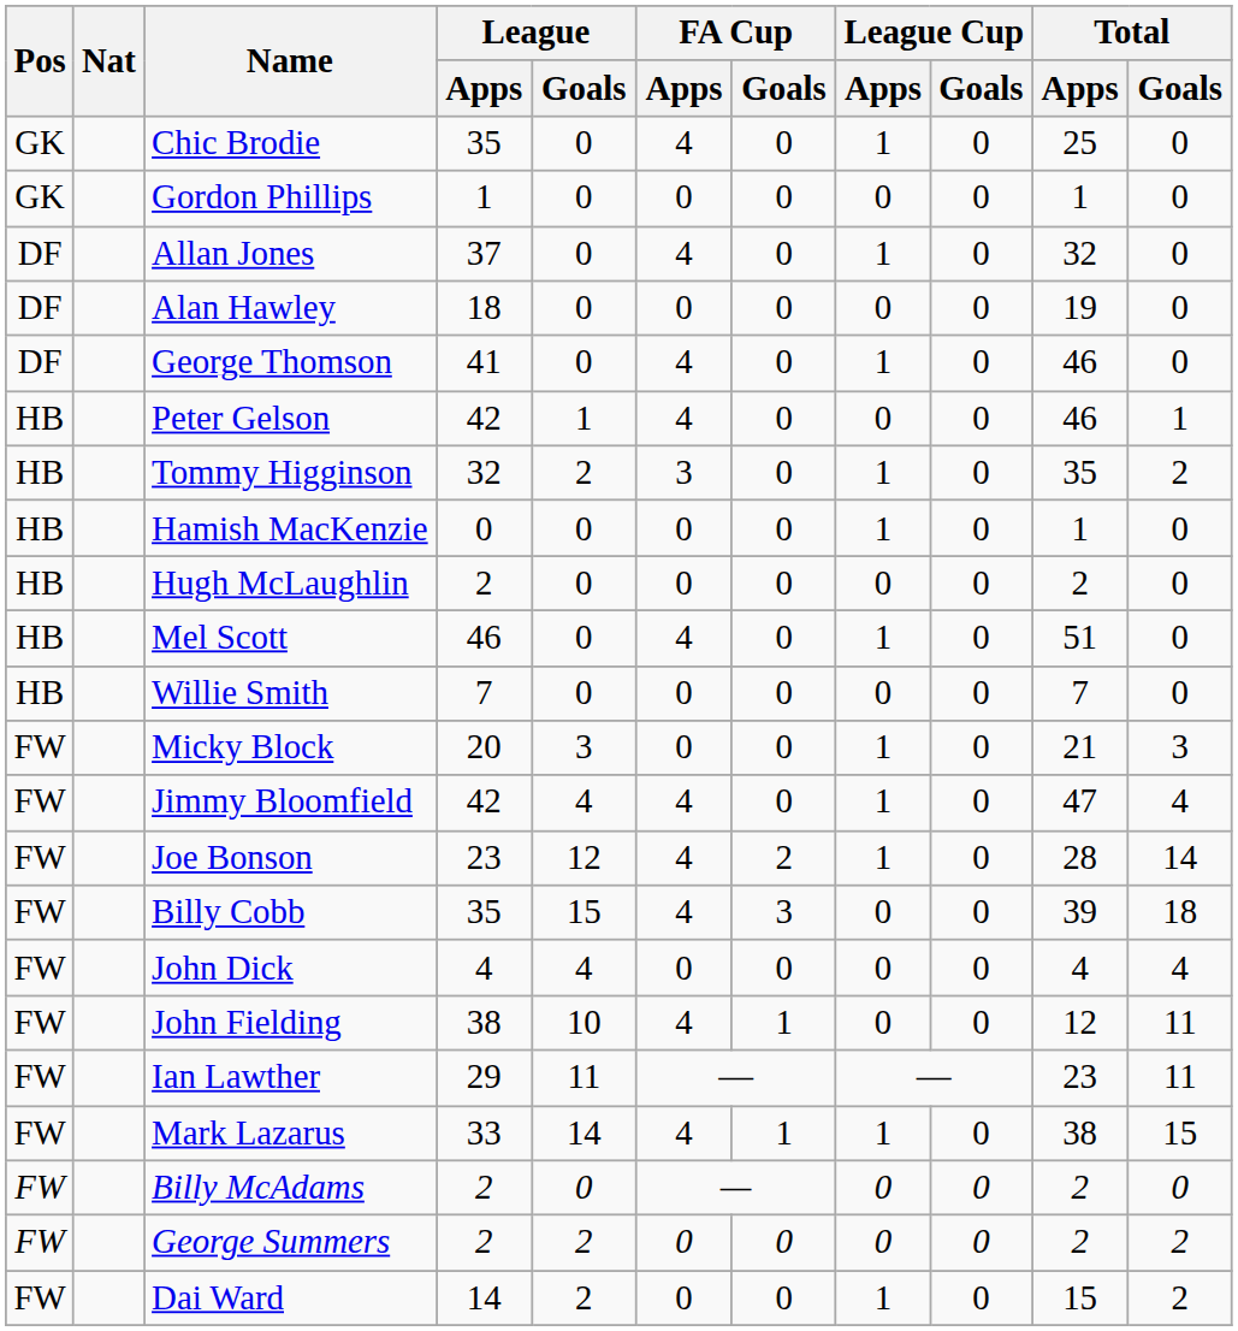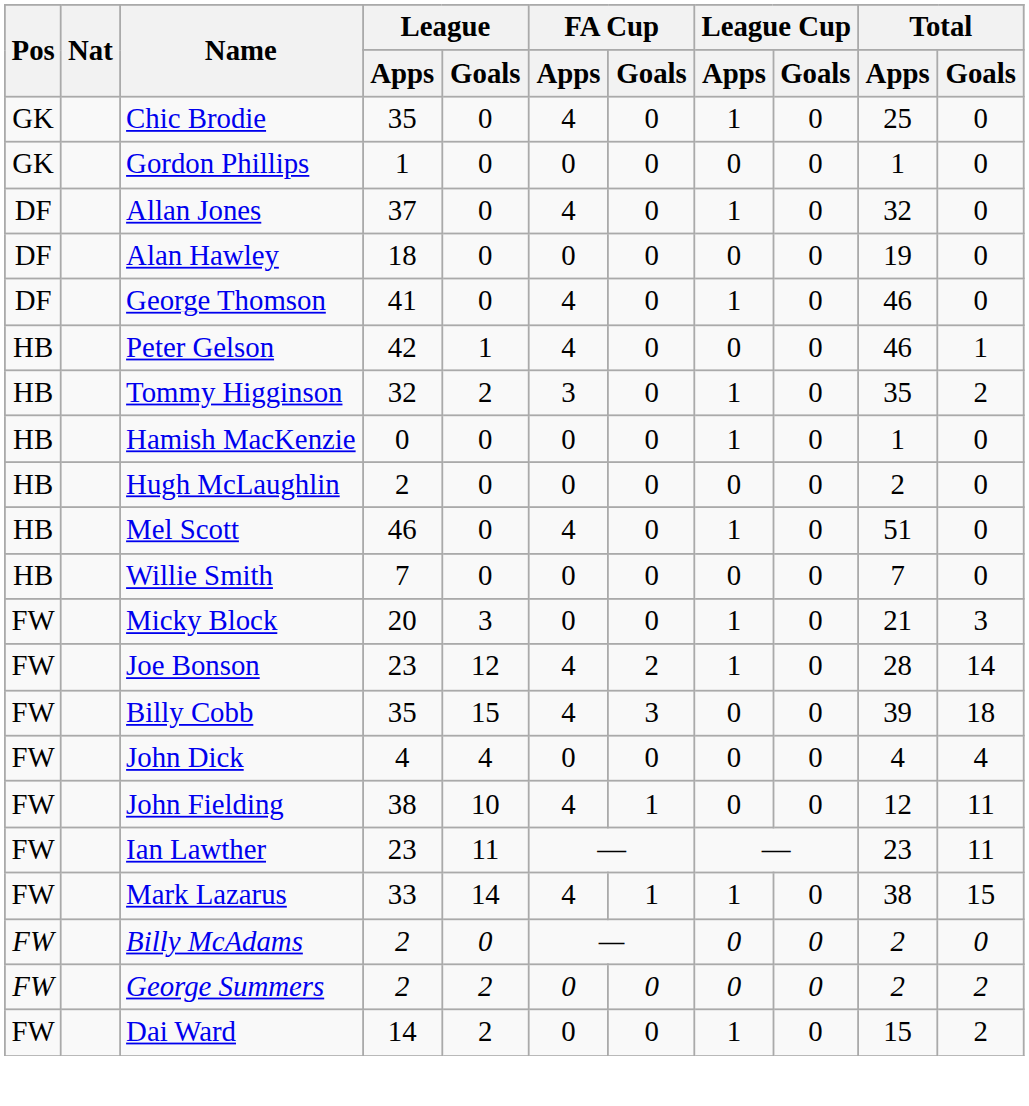- row: FW | Jimmy Bloomfield | 42 | 4 | 4 | 0 | 1 | 0 | 47 | 4
Ian Lawther | League / Apps: 29 -> 23
